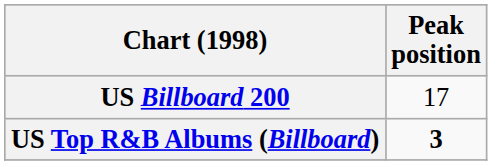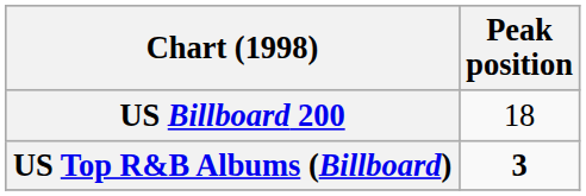US Billboard 200 | Peak position: 17 -> 18
